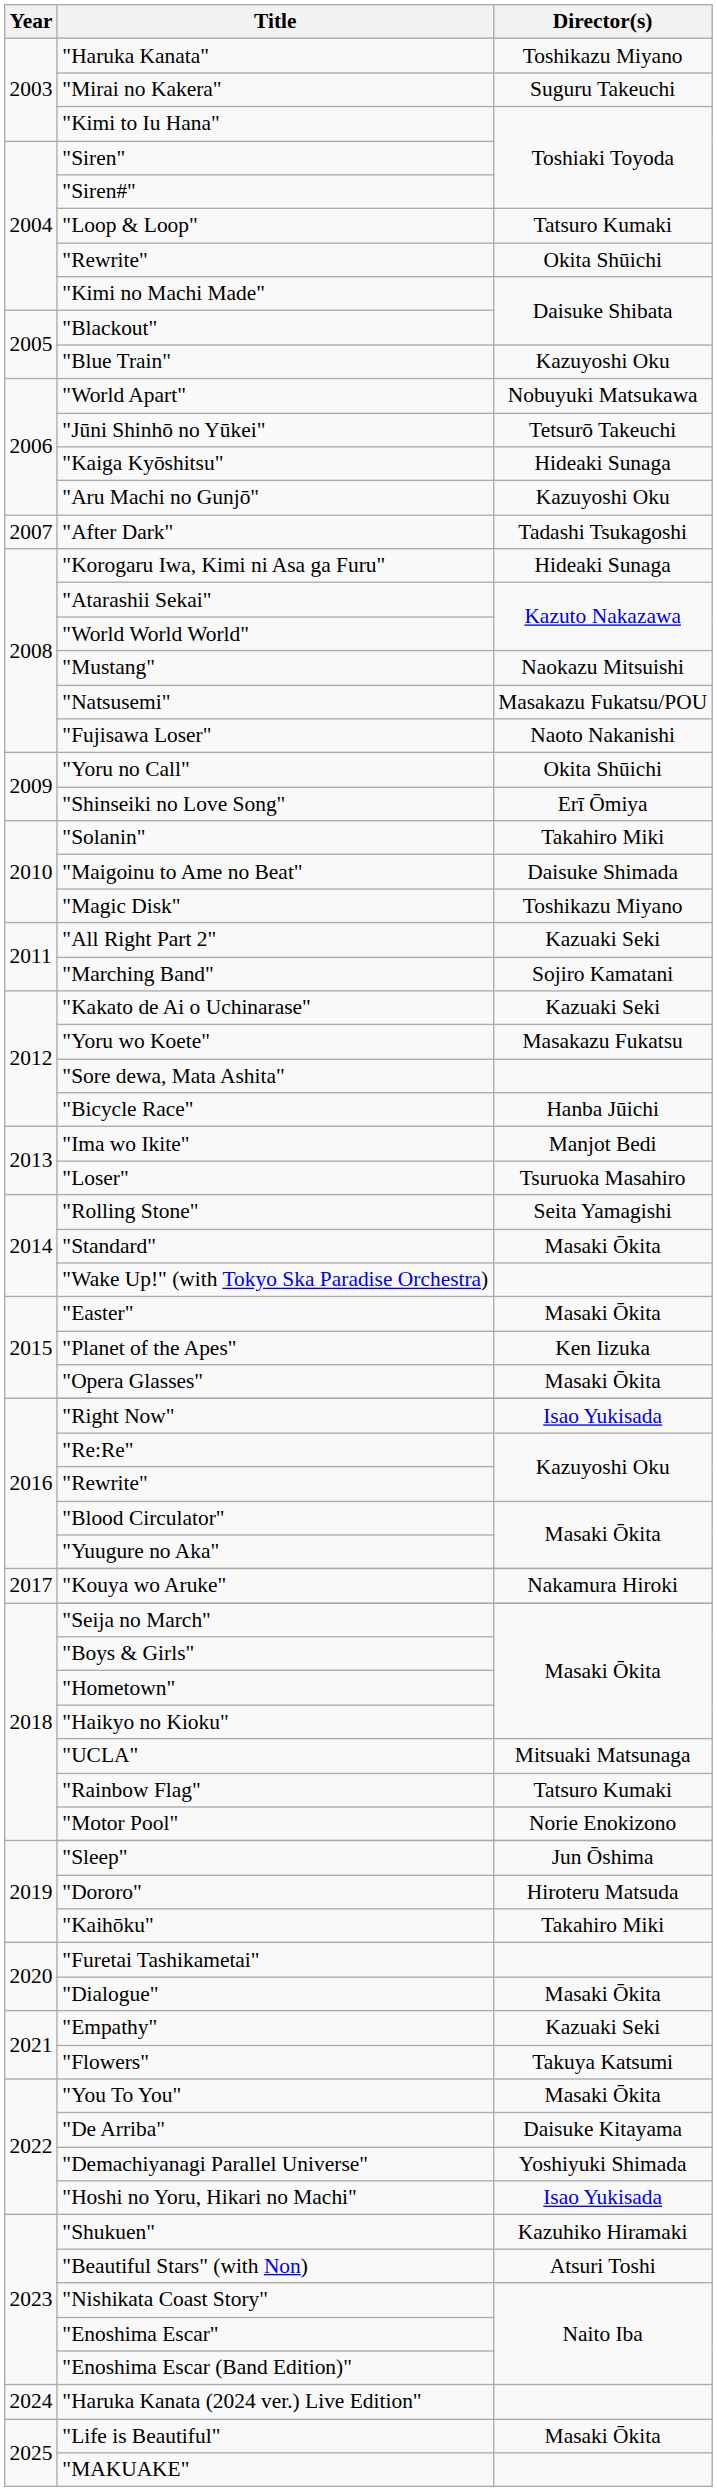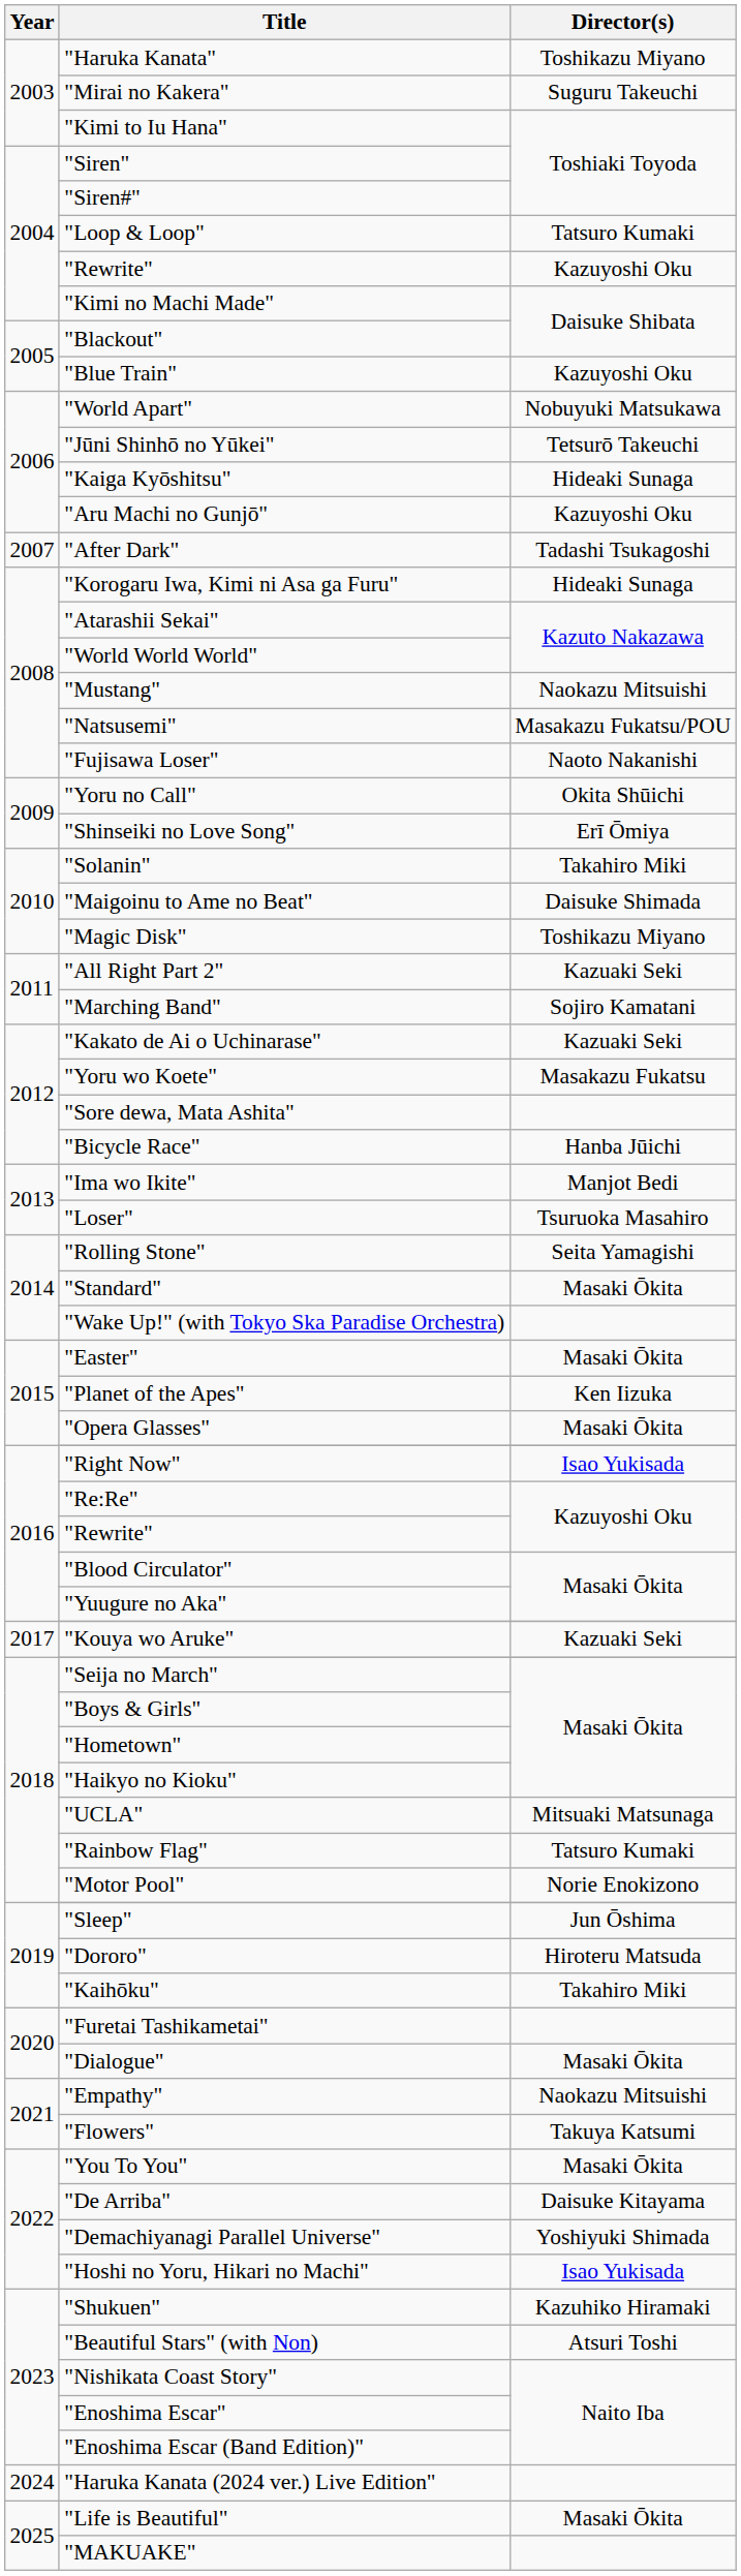2004 / "Rewrite" | Director(s): Okita Shūichi -> Kazuyoshi Oku
"Kouya wo Aruke" | Director(s): Nakamura Hiroki -> Kazuaki Seki
"Empathy" | Director(s): Kazuaki Seki -> Naokazu Mitsuishi
